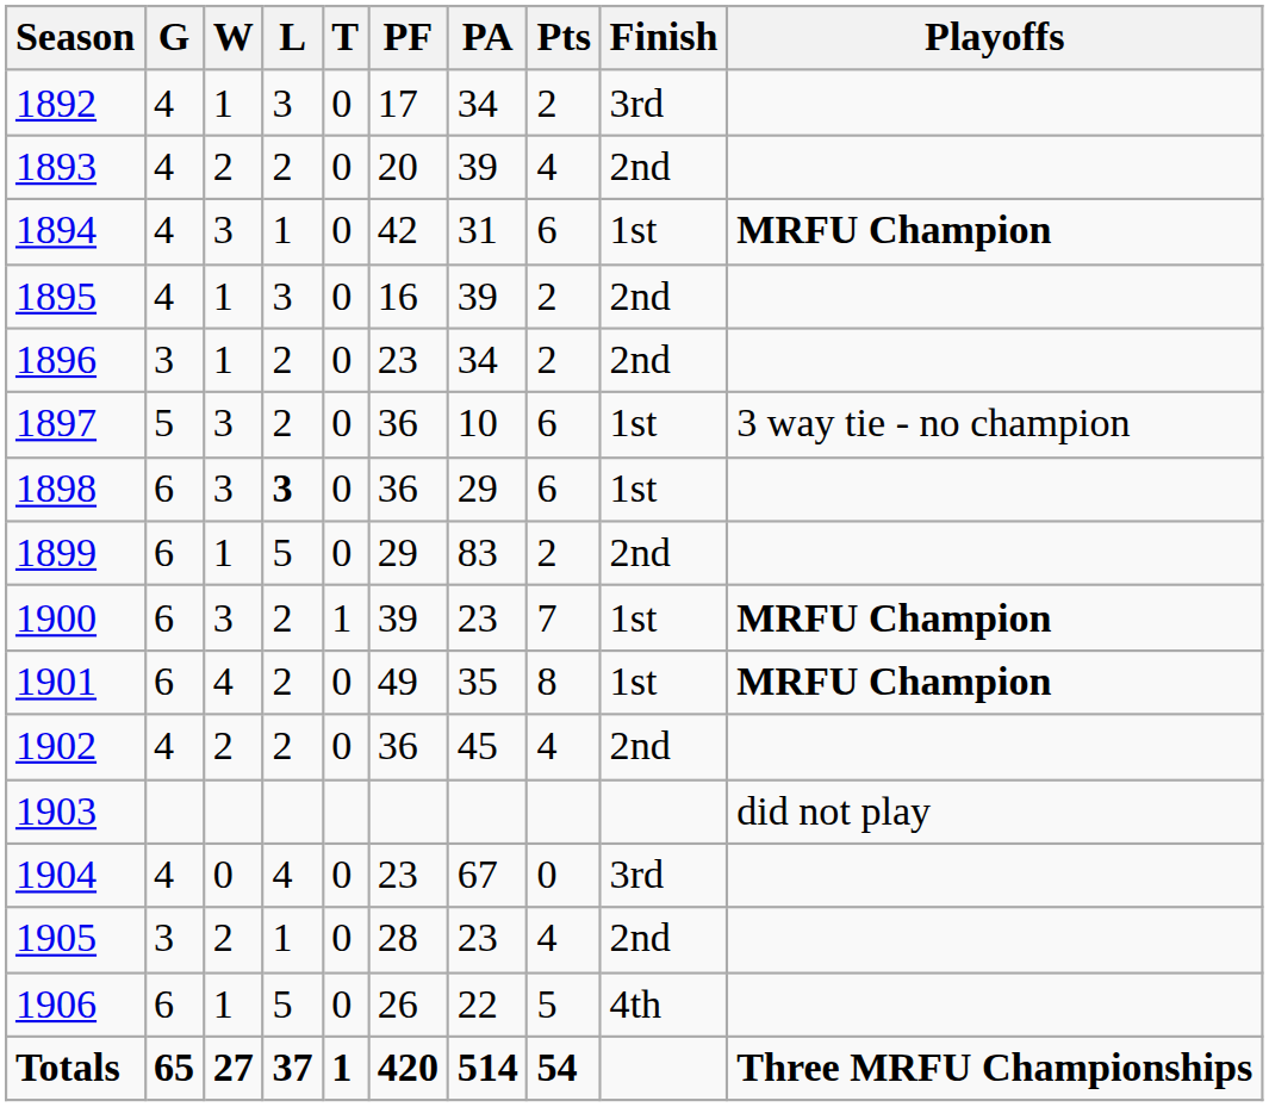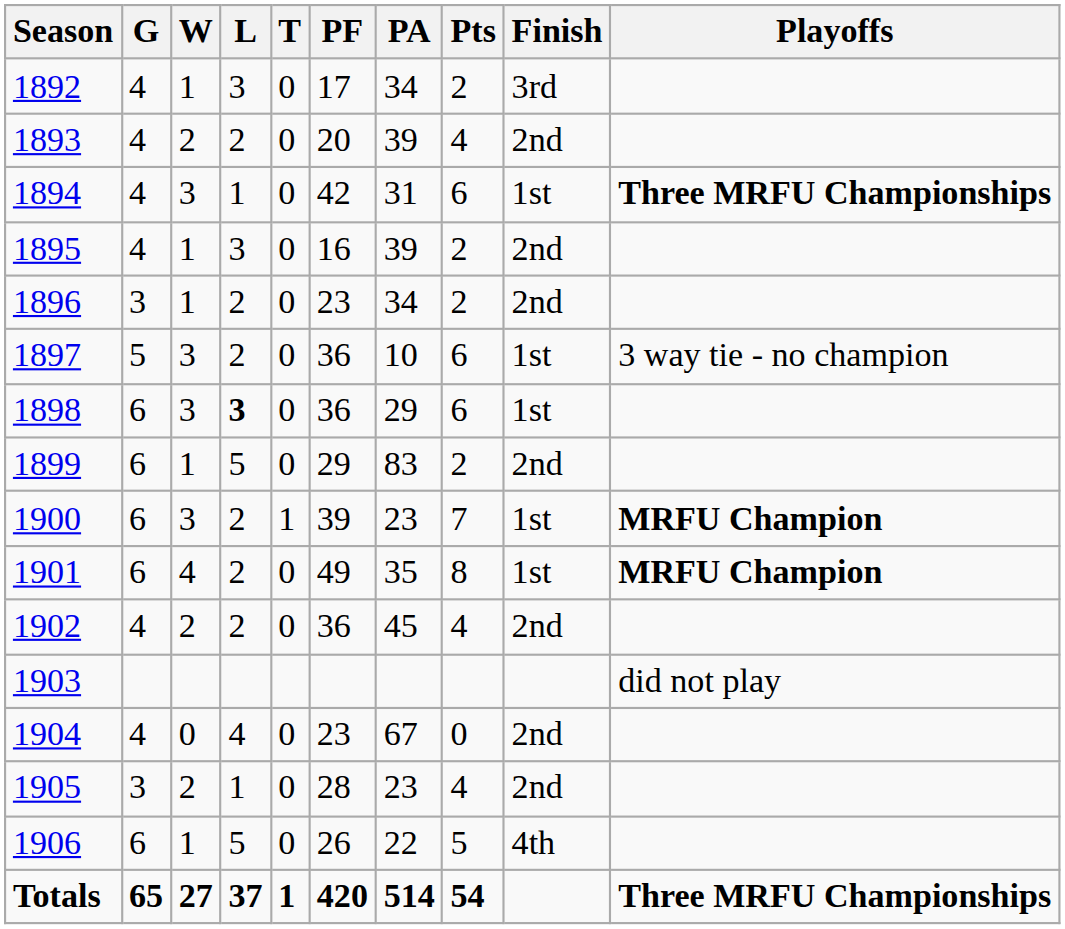1894 | Playoffs: MRFU Champion -> Three MRFU Championships
1904 | Finish: 3rd -> 2nd
